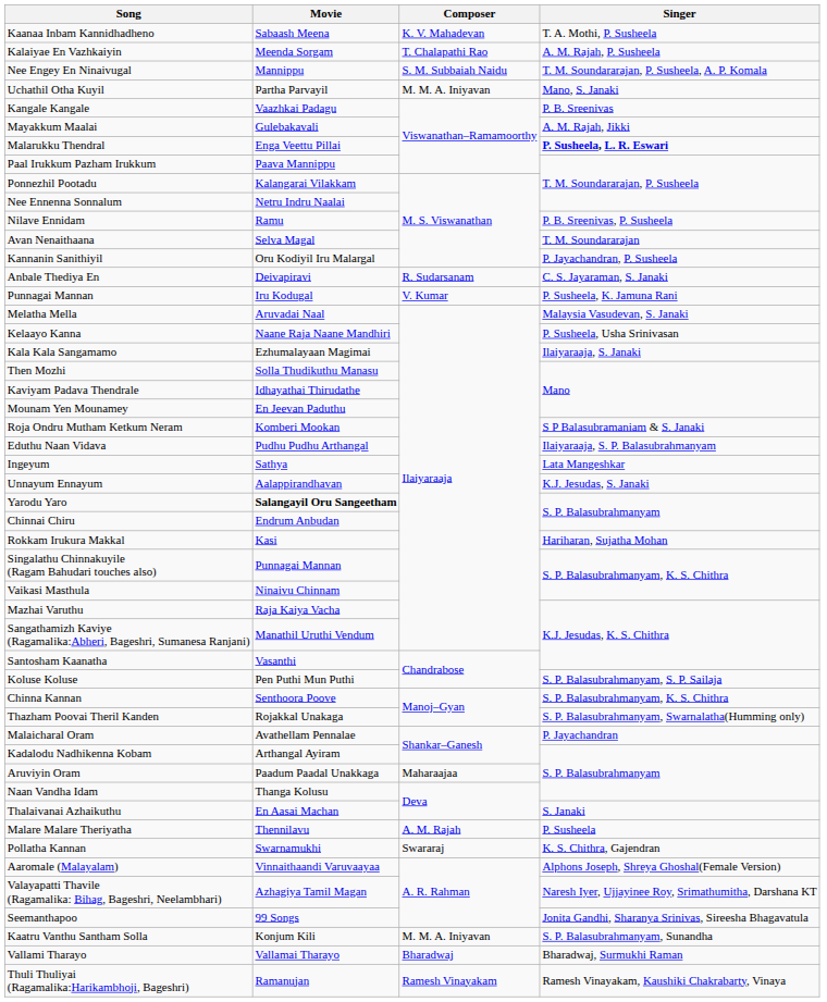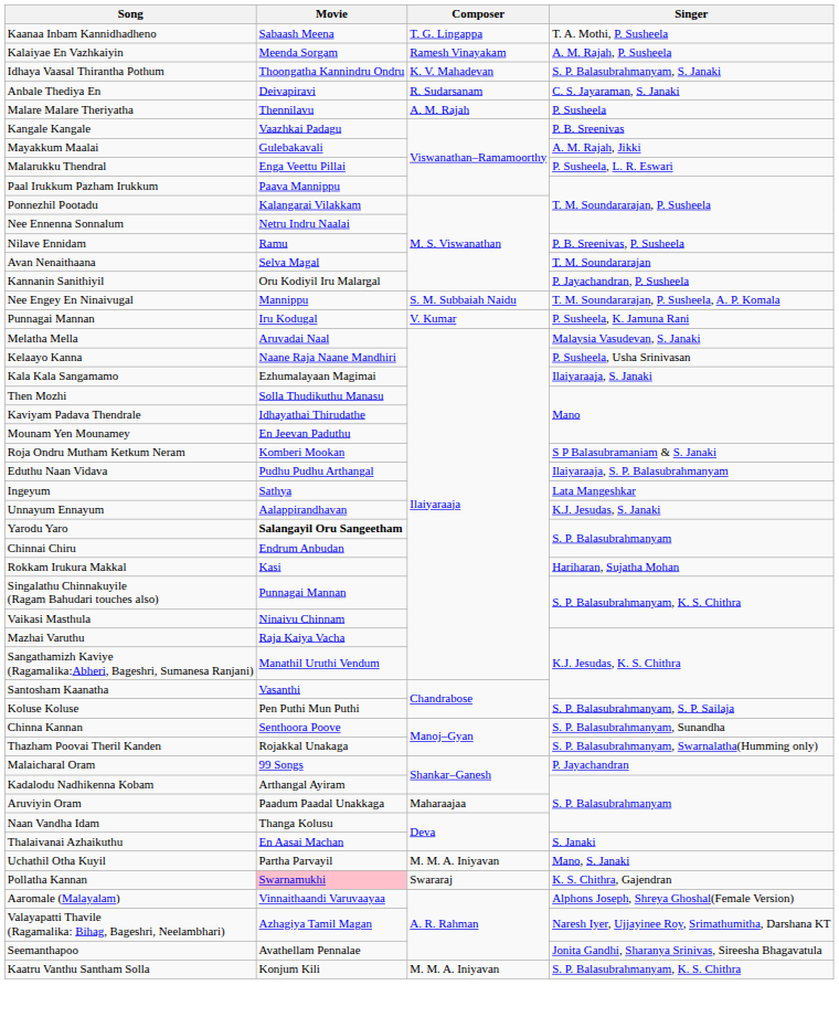Kaanaa Inbam Kannidhadheno | Composer: K. V. Mahadevan -> T. G. Lingappa
Kalaiyae En Vazhkaiyin | Composer: T. Chalapathi Rao -> Ramesh Vinayakam
+ row: Idhaya Vaasal Thirantha Pothum | Thoongatha Kannindru Ondru | K. V. Mahadevan | S. P. Balasubrahmanyam, S. Janaki
rows swapped: Anbale Thediya En <-> Nee Engey En Ninaivugal
rows swapped: Malare Malare Theriyatha <-> Uchathil Otha Kuyil
Malarukku Thendral | Singer: bold -> normal
Chinna Kannan | Singer: S. P. Balasubrahmanyam, K. S. Chithra -> S. P. Balasubrahmanyam, Sunandha
Malaicharal Oram | Movie: Avathellam Pennalae -> 99 Songs
Pollatha Kannan | Movie: no background -> pink background
Seemanthapoo | Movie: 99 Songs -> Avathellam Pennalae
Kaatru Vanthu Santham Solla | Singer: S. P. Balasubrahmanyam, Sunandha -> S. P. Balasubrahmanyam, K. S. Chithra
- row: Vallami Tharayo | Vallamai Tharayo | Bharadwaj | Bharadwaj, Surmukhi Raman
- row: Thuli Thuliyai (Ragamalika:Harikambhoji, Bageshri) | Ramanujan | Ramesh Vinayakam | Ramesh Vinayakam, Kaushiki Chakrabarty, Vinaya
